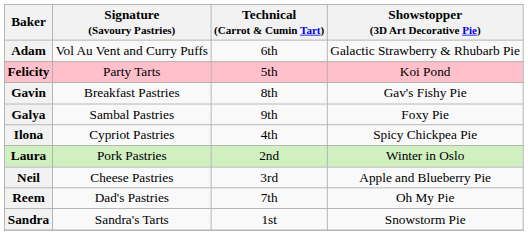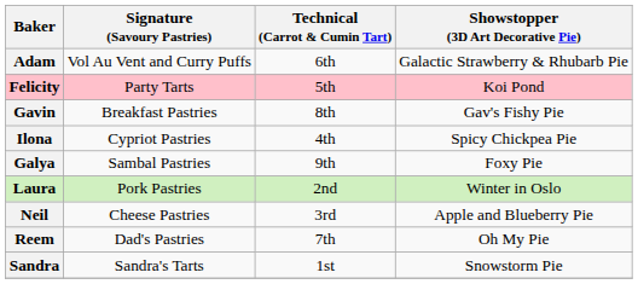rows swapped: Galya <-> Ilona
